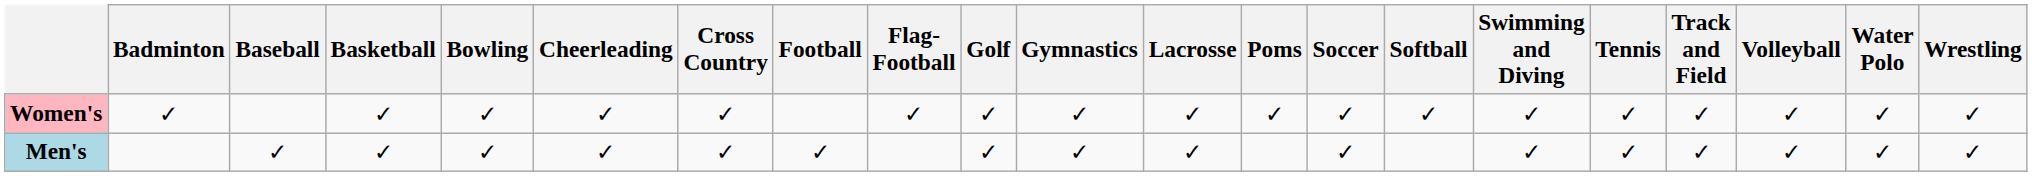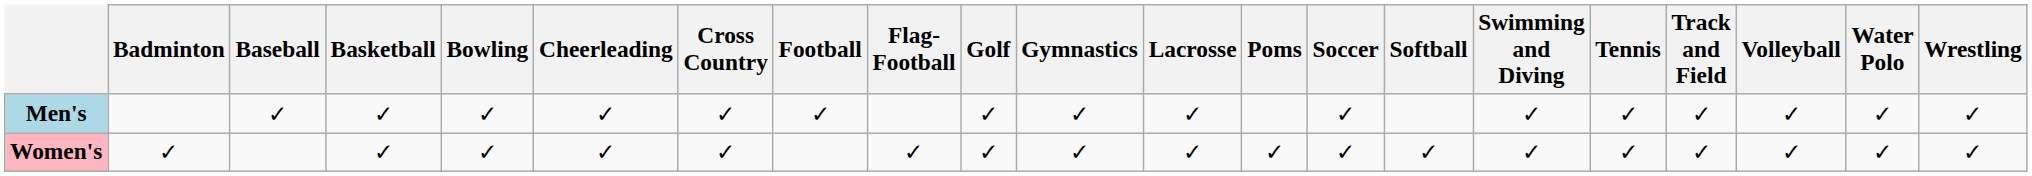rows swapped: Men's <-> Women's
